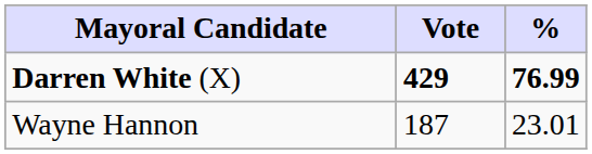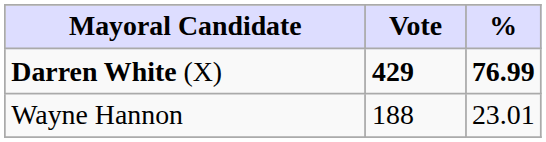Wayne Hannon | Vote: 187 -> 188
